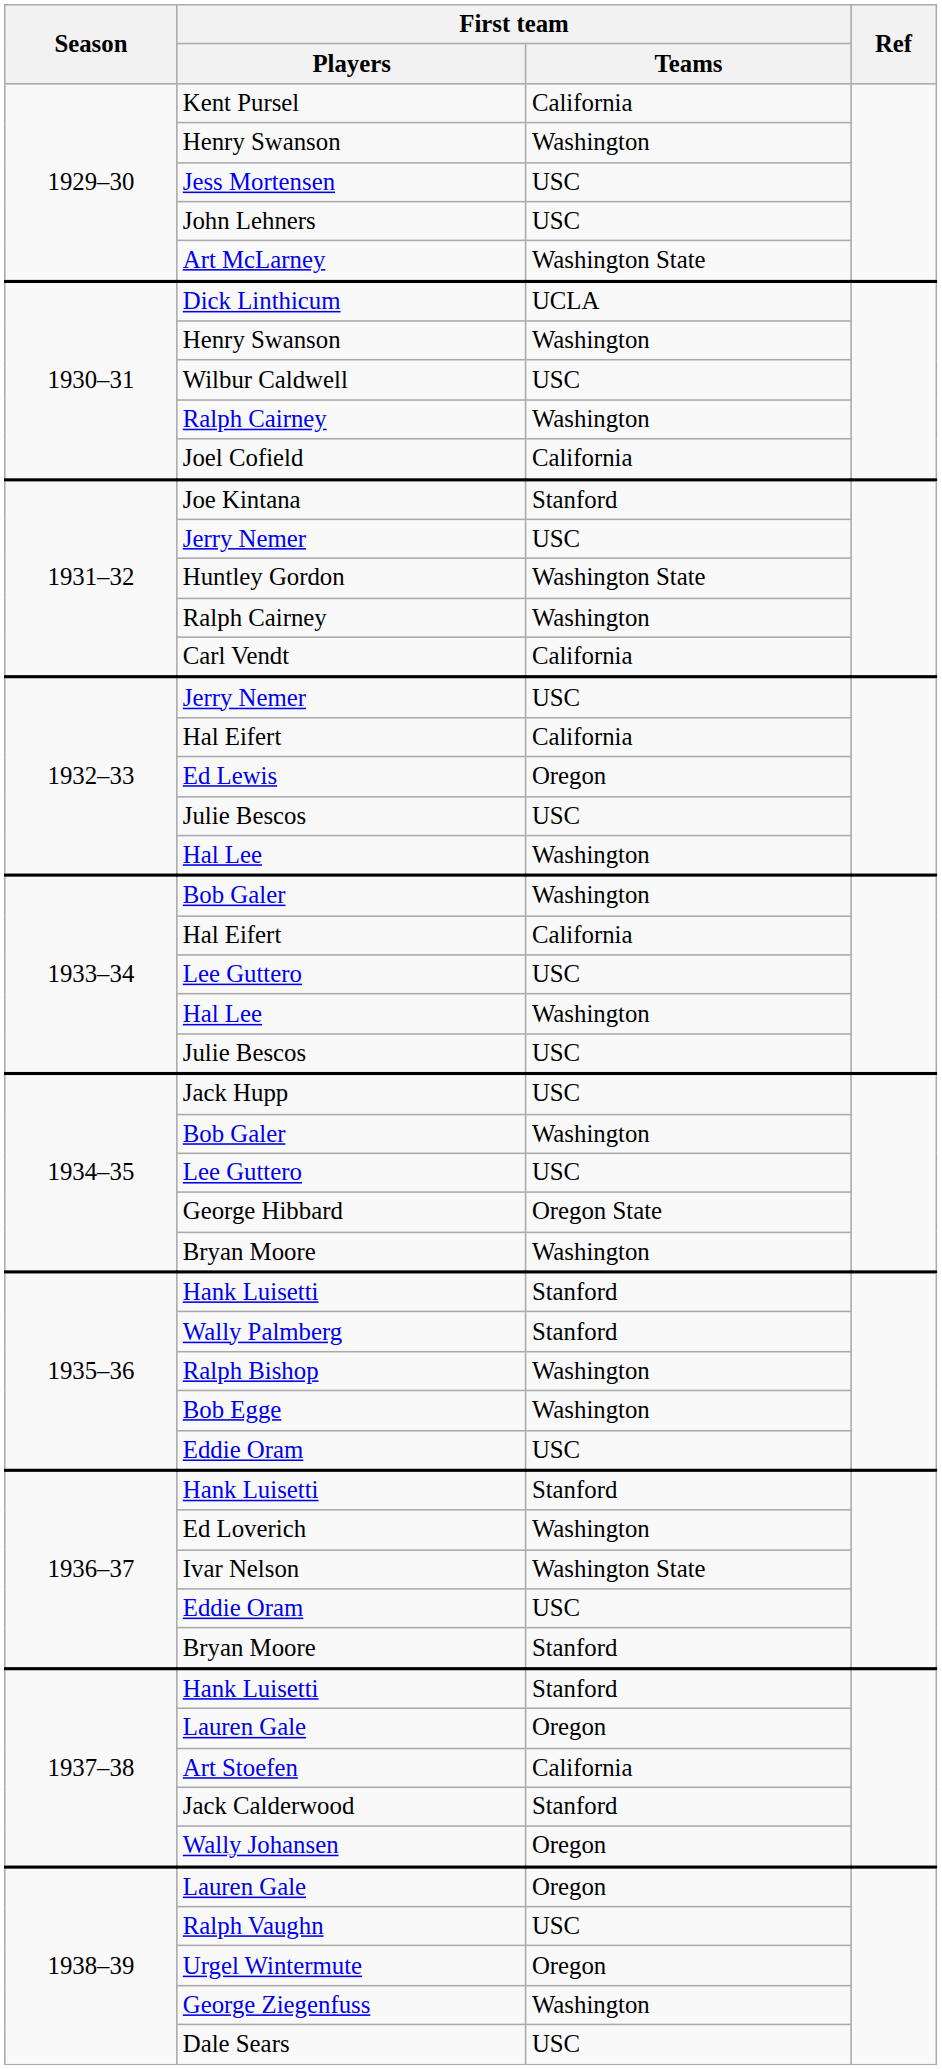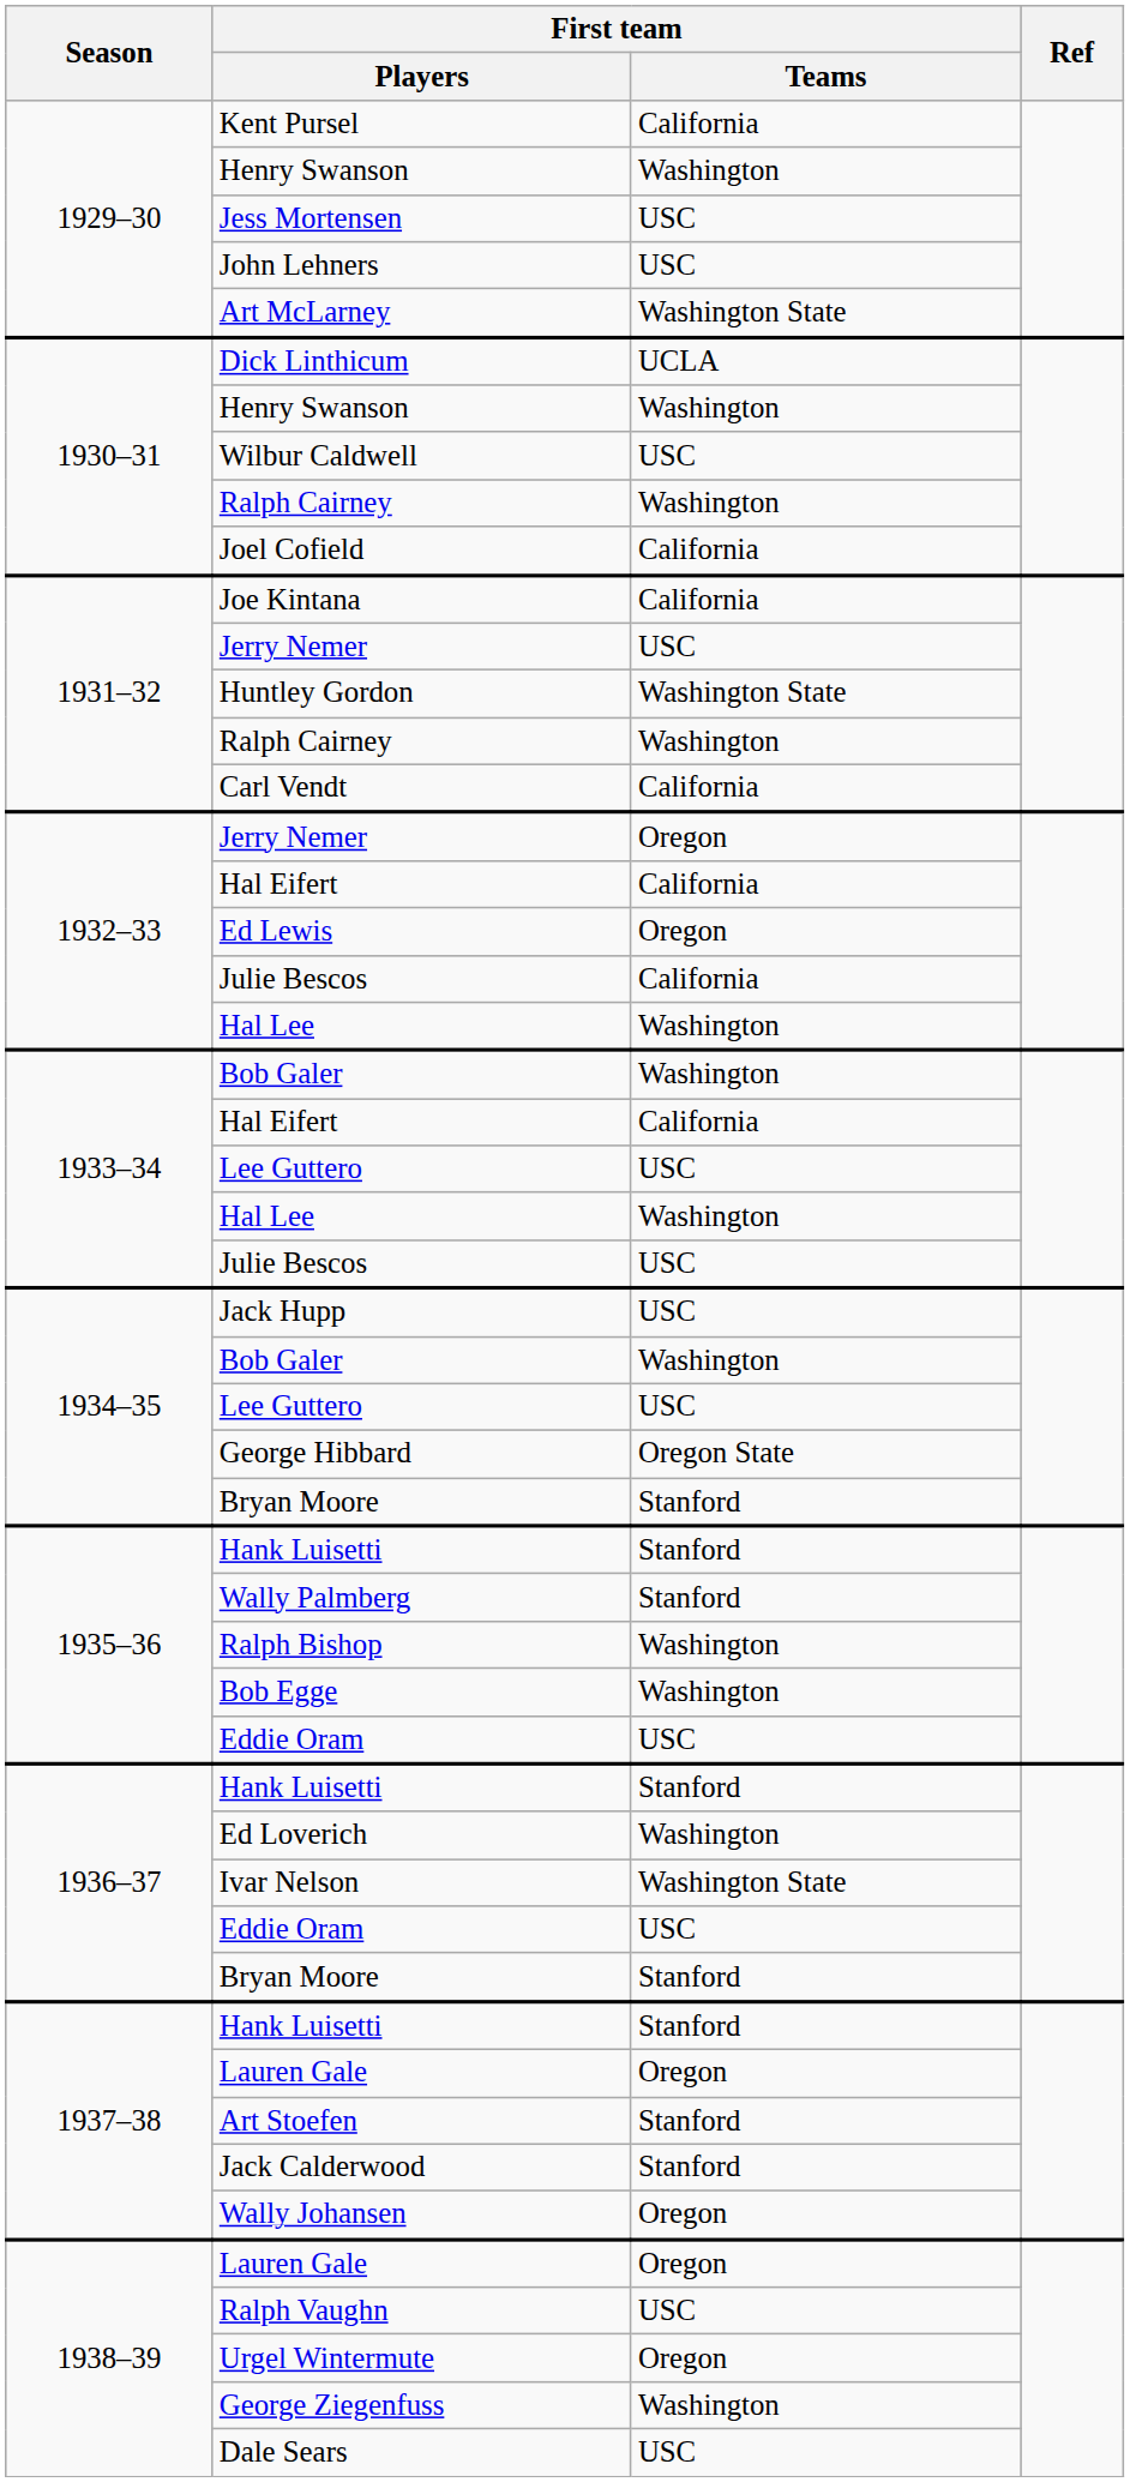Joe Kintana | First team / Teams: Stanford -> California
1932–33 / Jerry Nemer | First team / Teams: USC -> Oregon
1932–33 / Julie Bescos | First team / Teams: USC -> California
1934–35 / Bryan Moore | First team / Teams: Washington -> Stanford
Art Stoefen | First team / Teams: California -> Stanford
